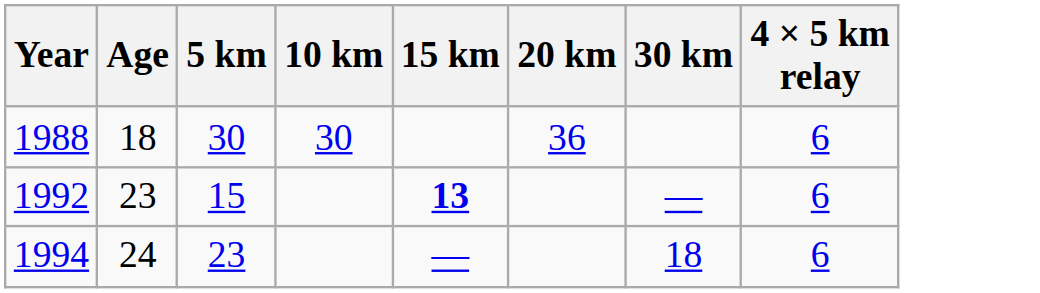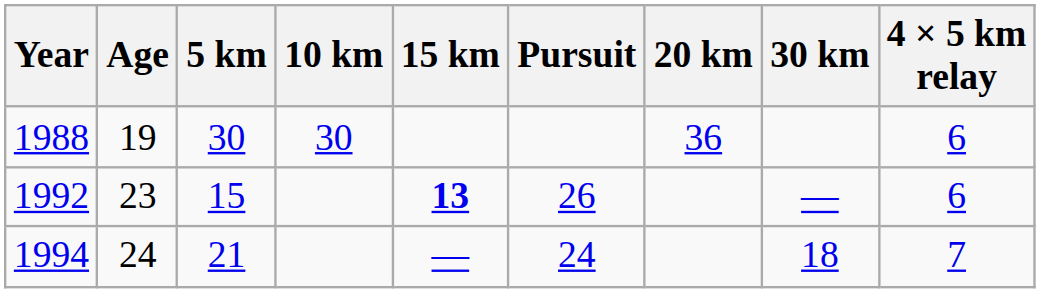+ column: Pursuit | 26 | 24
1988 | Age: 18 -> 19
1994 | 5 km: 23 -> 21
1994 | 4 × 5 km relay: 6 -> 7
